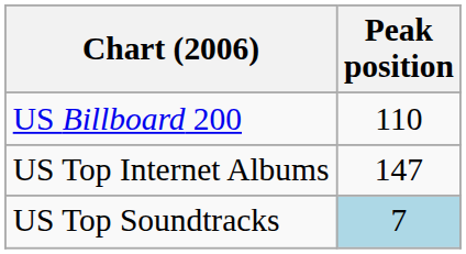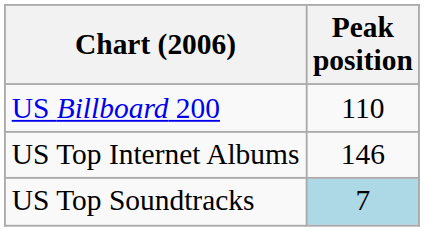US Top Internet Albums | Peak position: 147 -> 146
